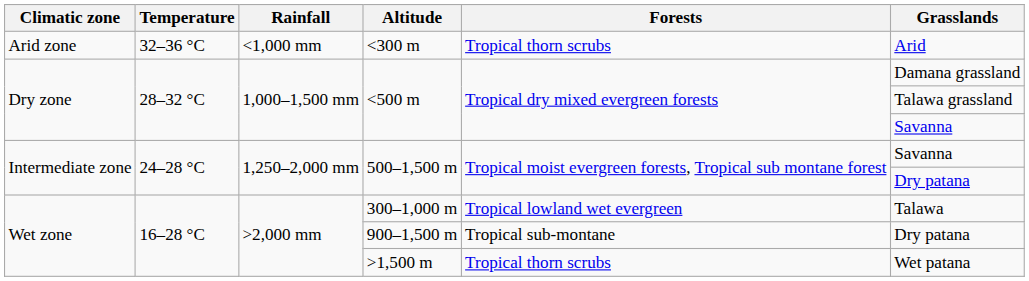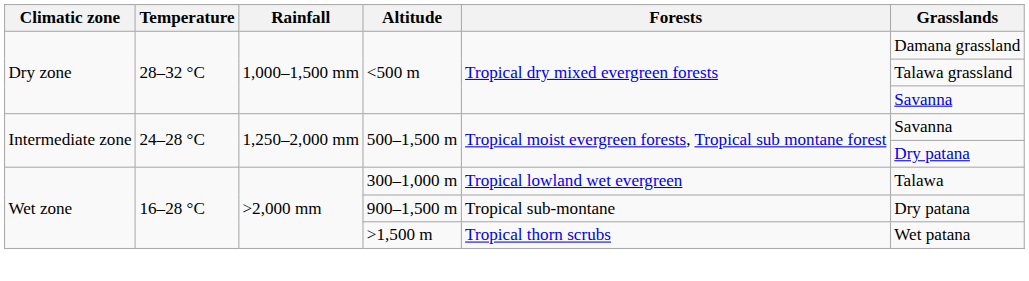- row: Arid zone | 32–36 °C | <1,000 mm | <300 m | Tropical thorn scrubs | Arid
